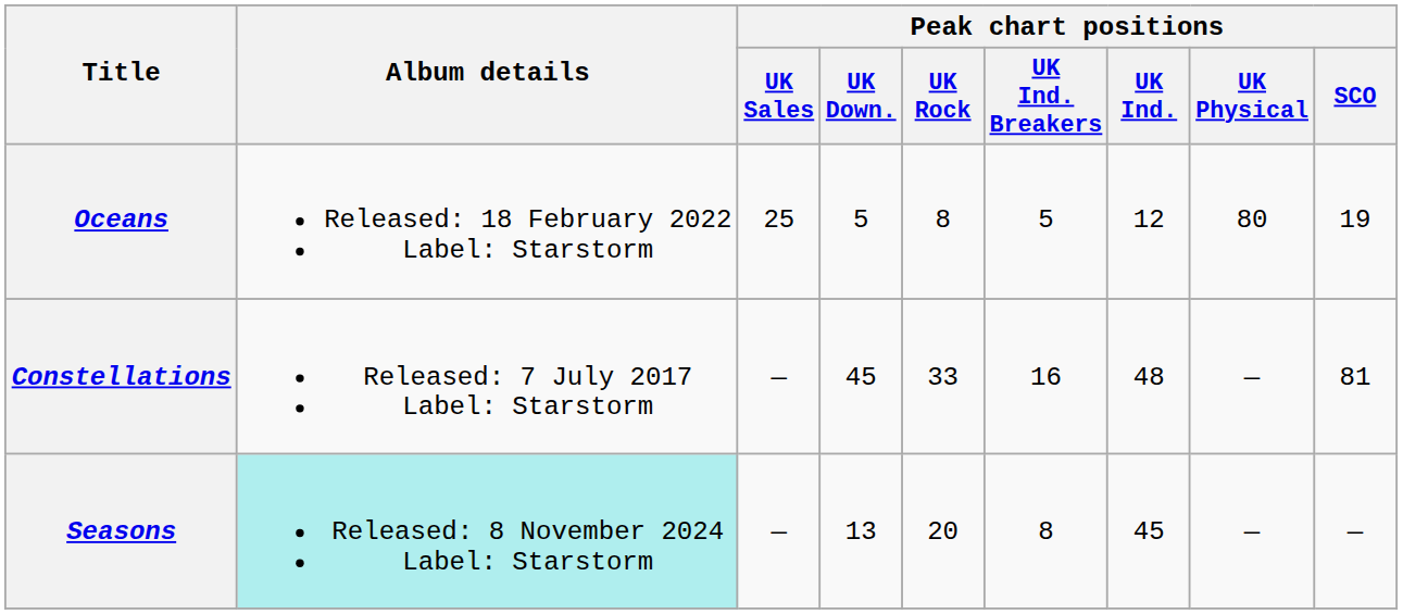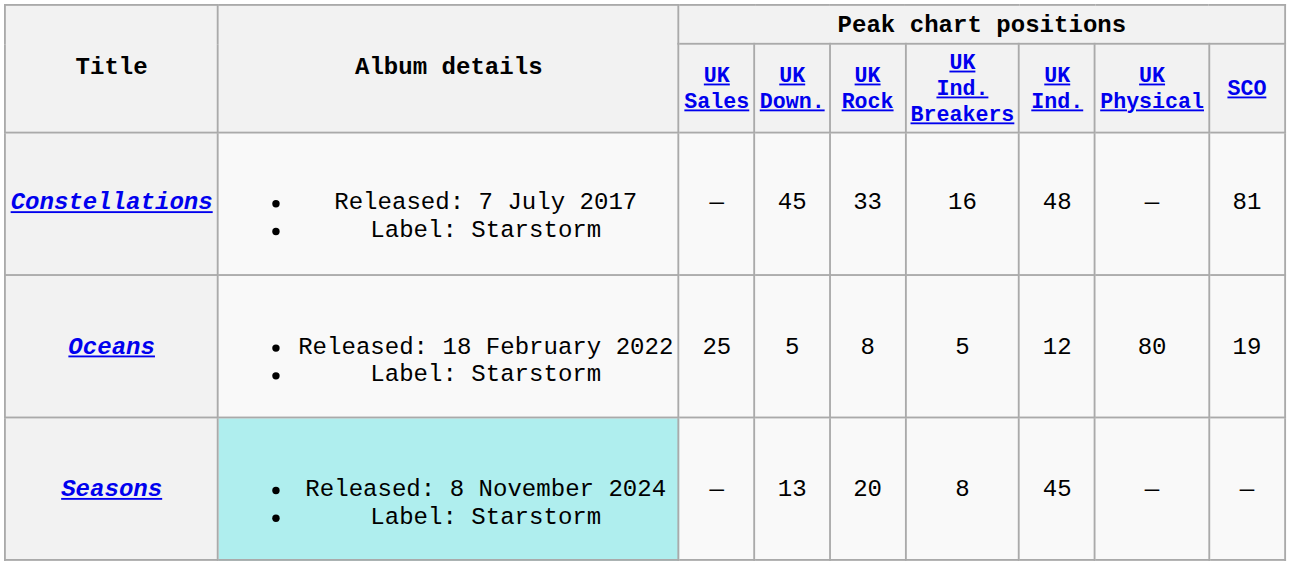rows swapped: Constellations <-> Oceans
